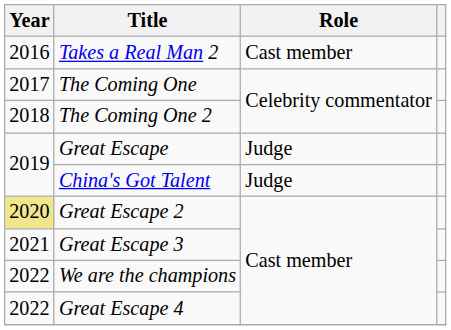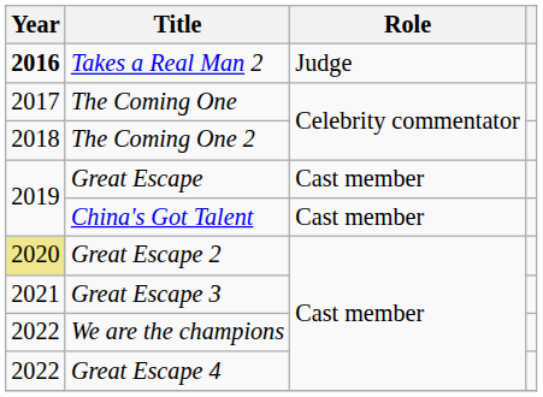Takes a Real Man 2 | Year: normal -> bold
Takes a Real Man 2 | Role: Cast member -> Judge
Great Escape | Role: Judge -> Cast member
China's Got Talent | Role: Judge -> Cast member
